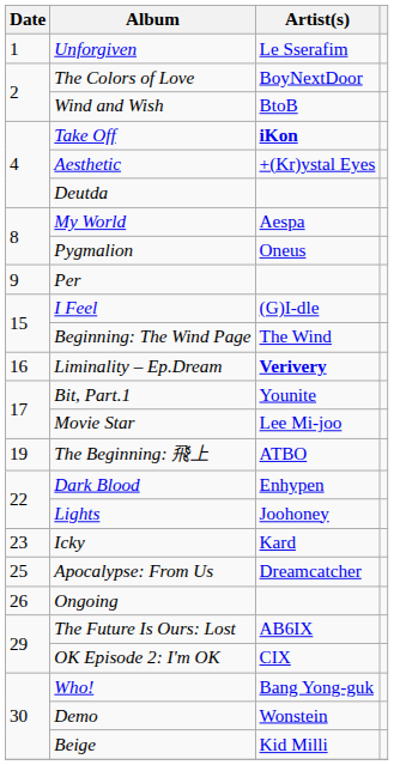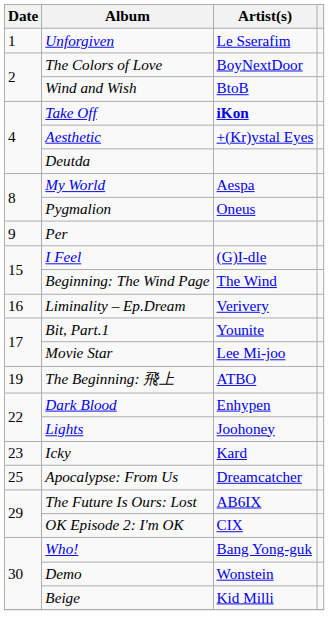Liminality – Ep.Dream | Artist(s): bold -> normal
- row: 26 | Ongoing
